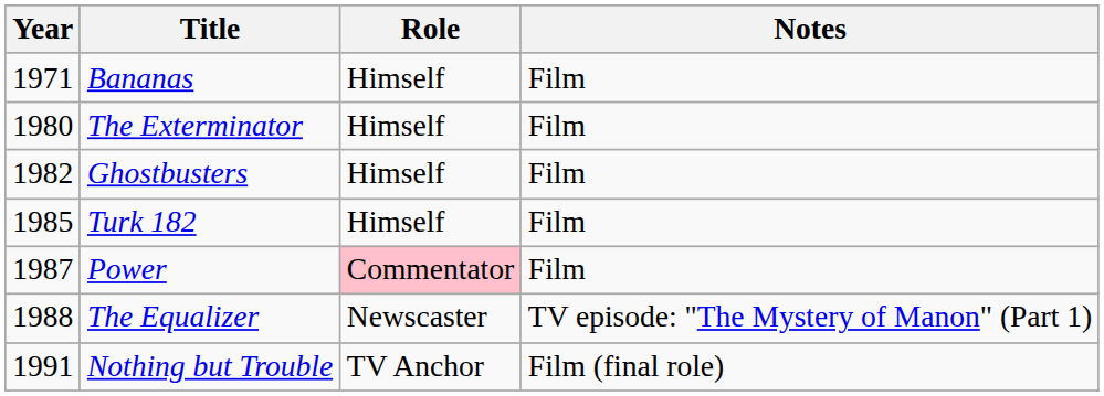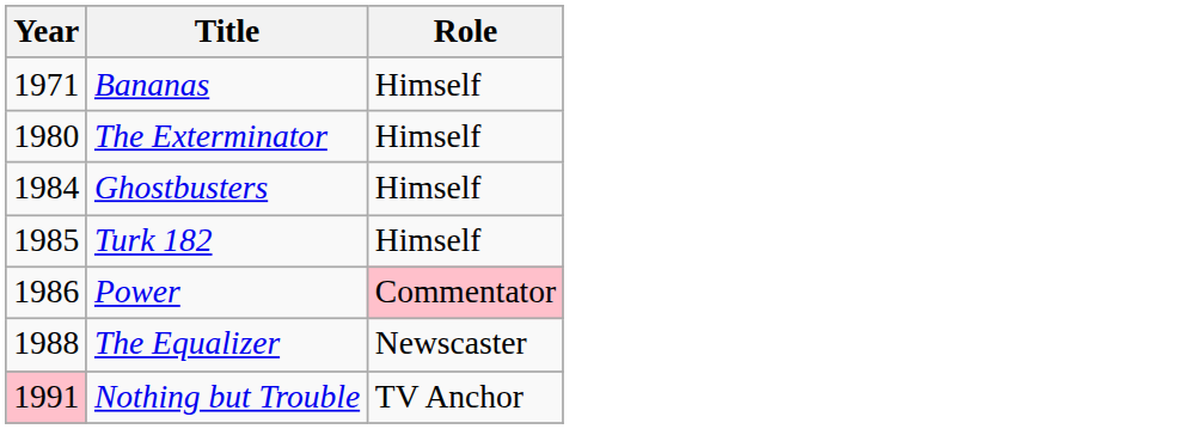- column: Notes | Film | Film | Film | Film | Film | TV episode: "The Mystery of Manon" (Part 1) | Film (final role)
Ghostbusters | Year: 1982 -> 1984
Power | Year: 1987 -> 1986
Nothing but Trouble | Year: no background -> pink background
